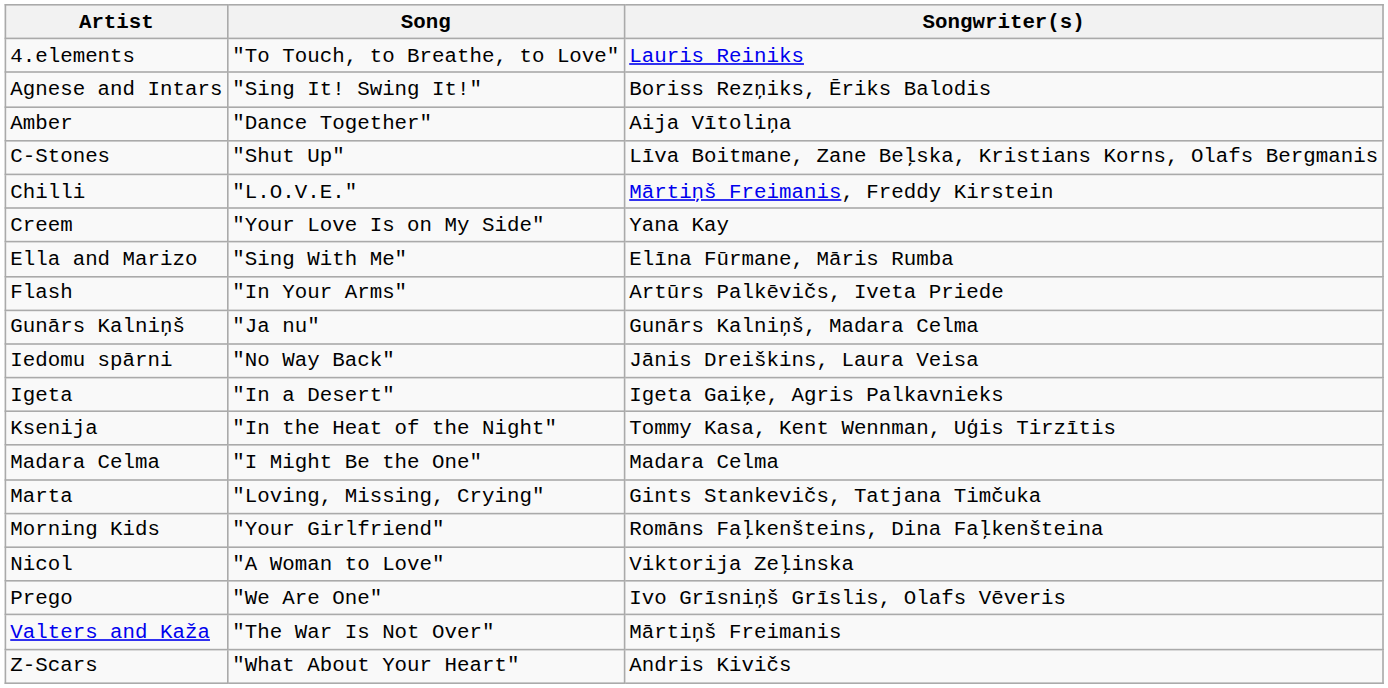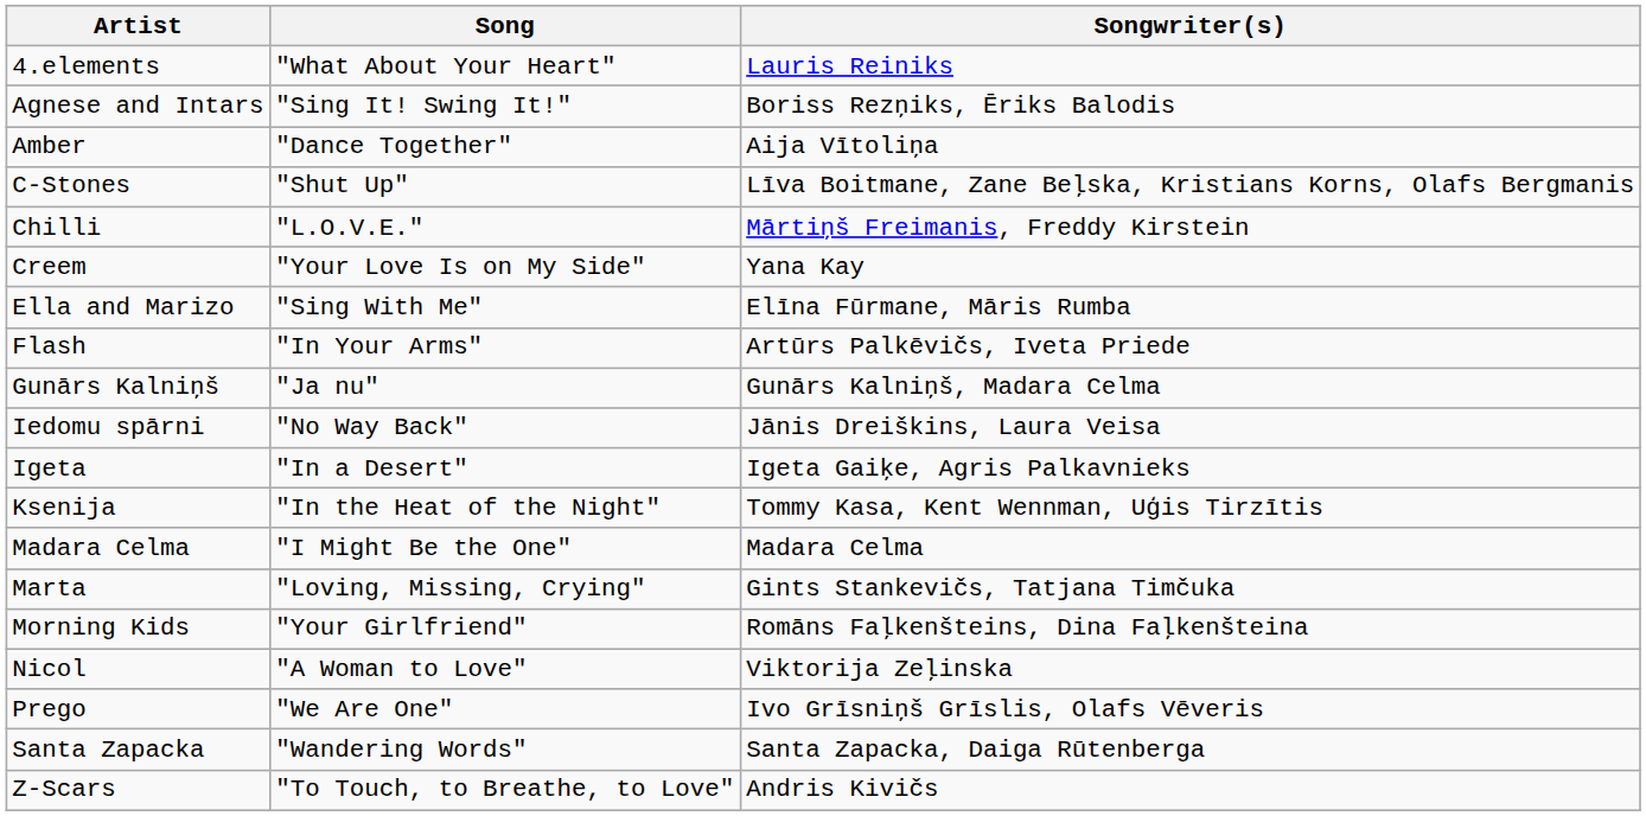4.elements | Song: "To Touch, to Breathe, to Love" -> "What About Your Heart"
+ row: Santa Zapacka | "Wandering Words" | Santa Zapacka, Daiga Rūtenberga
- row: Valters and Kaža | "The War Is Not Over" | Mārtiņš Freimanis
Z-Scars | Song: "What About Your Heart" -> "To Touch, to Breathe, to Love"
